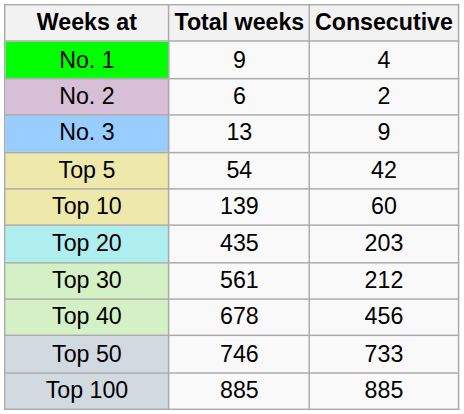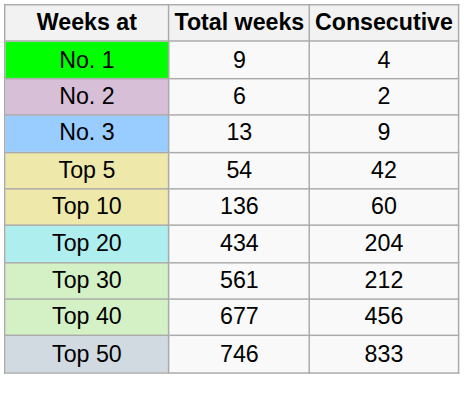Top 10 | Total weeks: 139 -> 136
Top 20 | Total weeks: 435 -> 434
Top 20 | Consecutive: 203 -> 204
Top 40 | Total weeks: 678 -> 677
Top 50 | Consecutive: 733 -> 833
- row: Top 100 | 885 | 885
